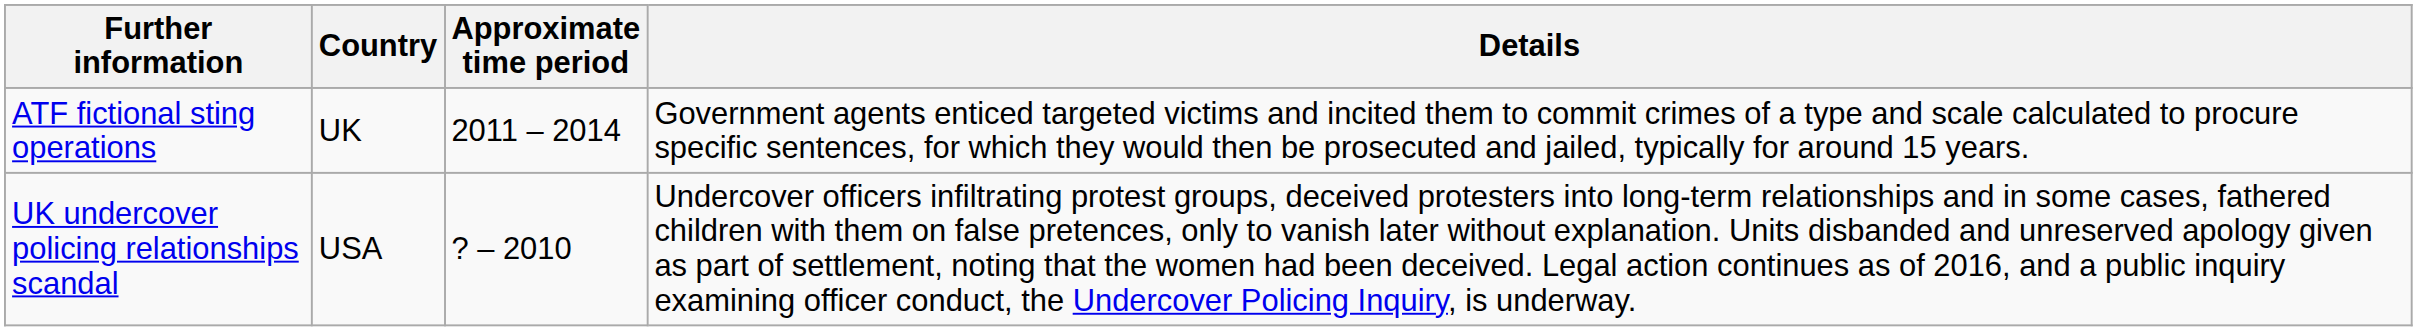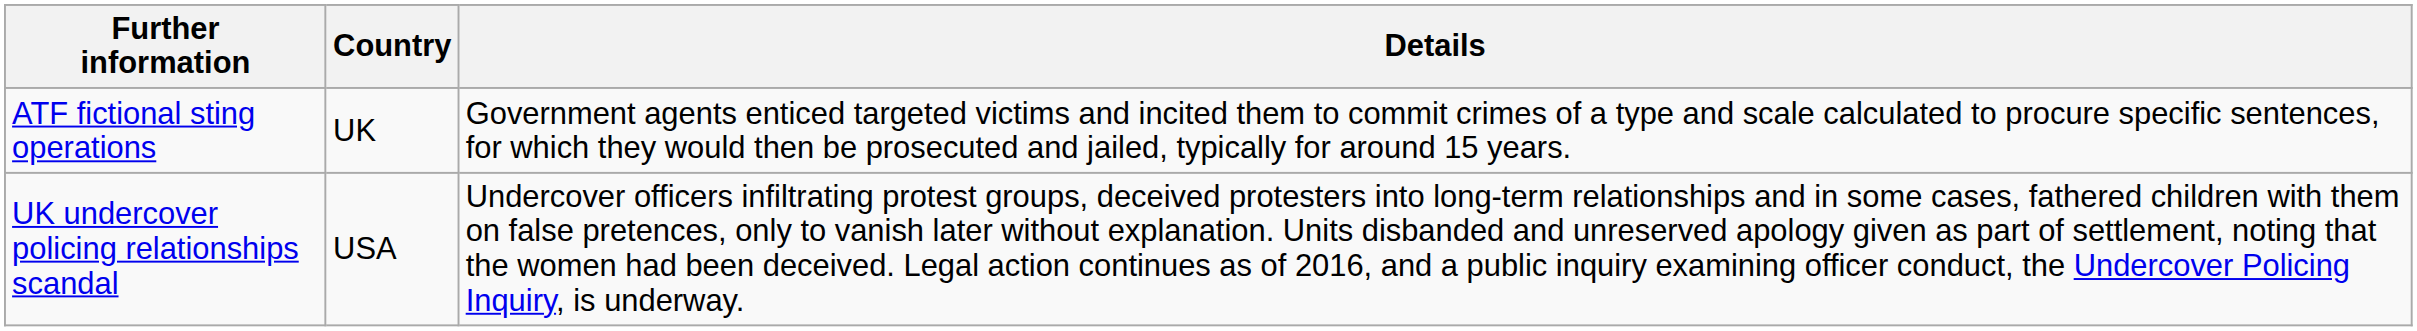- column: Approximate time period | 2011 – 2014 | ? – 2010
